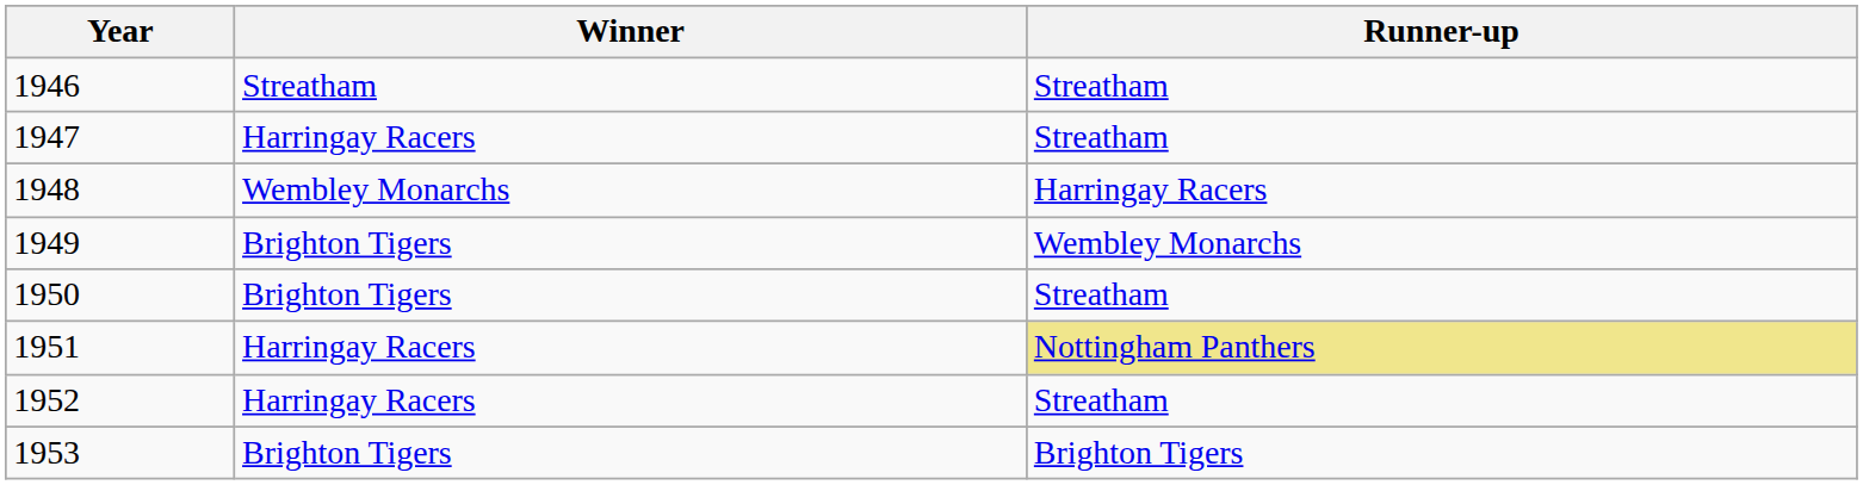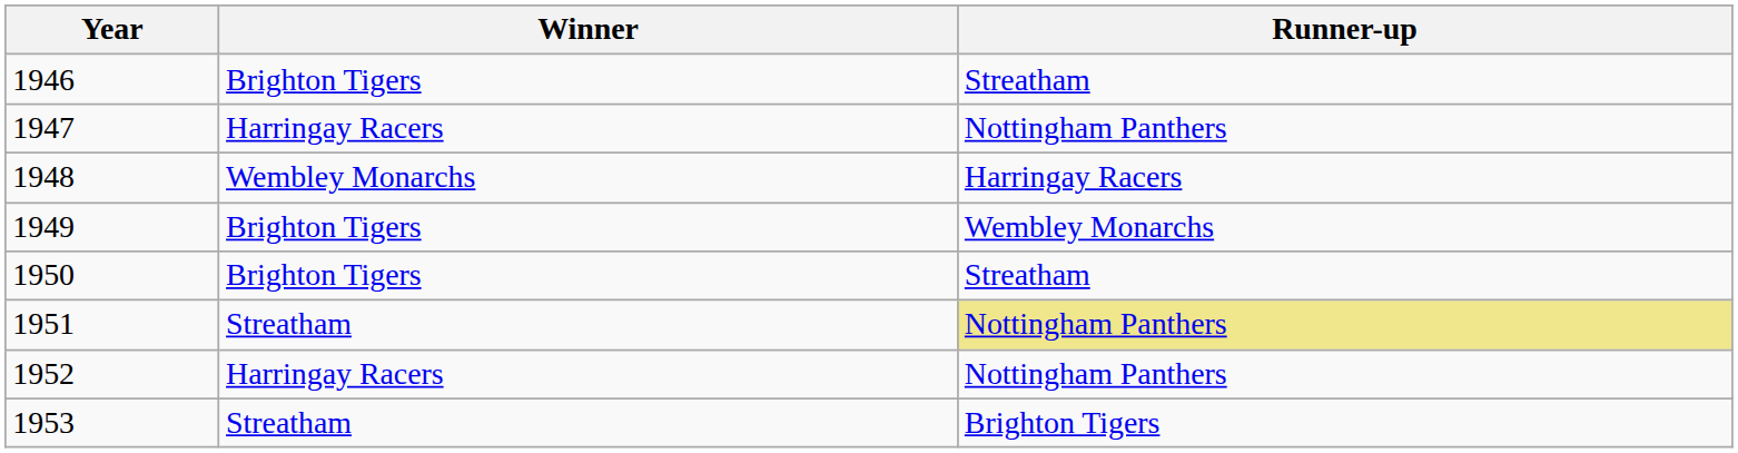1946 | Winner: Streatham -> Brighton Tigers
1947 | Runner-up: Streatham -> Nottingham Panthers
1951 | Winner: Harringay Racers -> Streatham
1952 | Runner-up: Streatham -> Nottingham Panthers
1953 | Winner: Brighton Tigers -> Streatham
